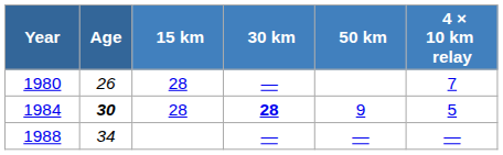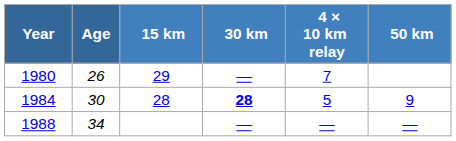columns swapped: 50 km <-> 4 × 10 km relay
1980 | 15 km: 28 -> 29
1984 | Age: bold -> normal
